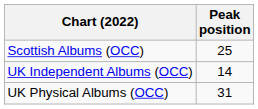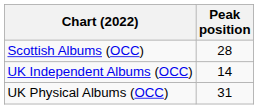Scottish Albums (OCC) | Peak position: 25 -> 28
